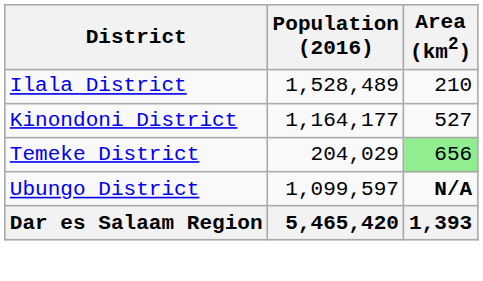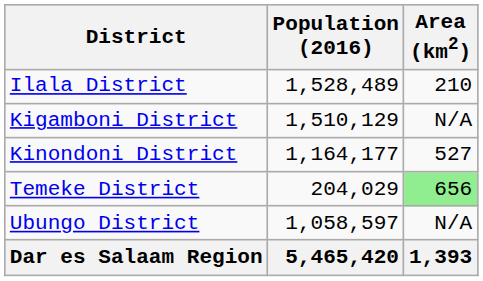+ row: Kigamboni District | 1,510,129 | N/A
Ubungo District | Population (2016): 1,099,597 -> 1,058,597
Ubungo District | Area (km2): bold -> normal
